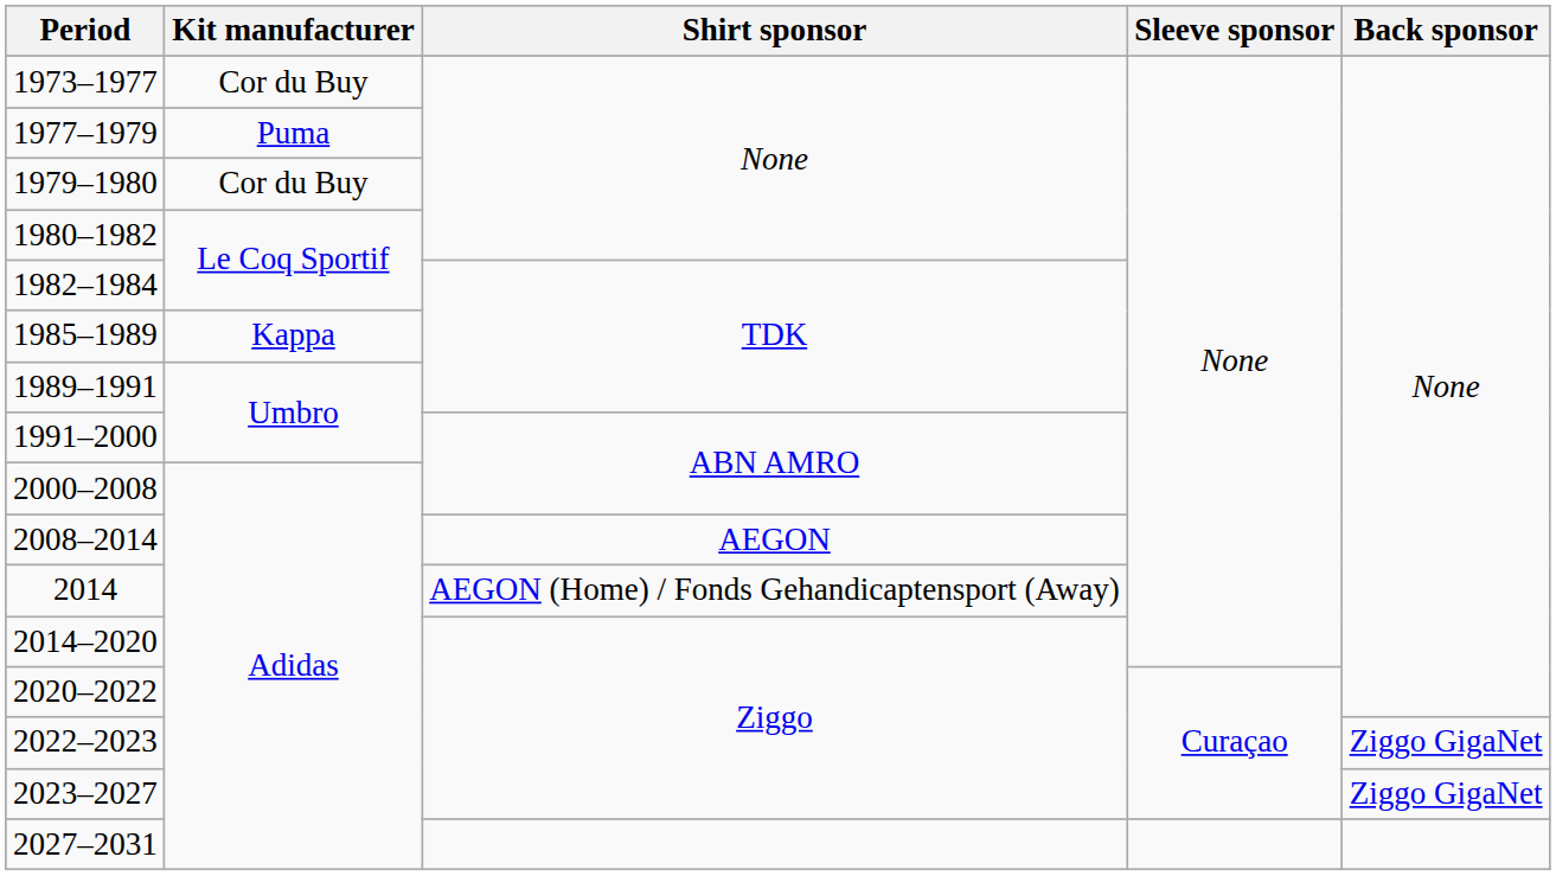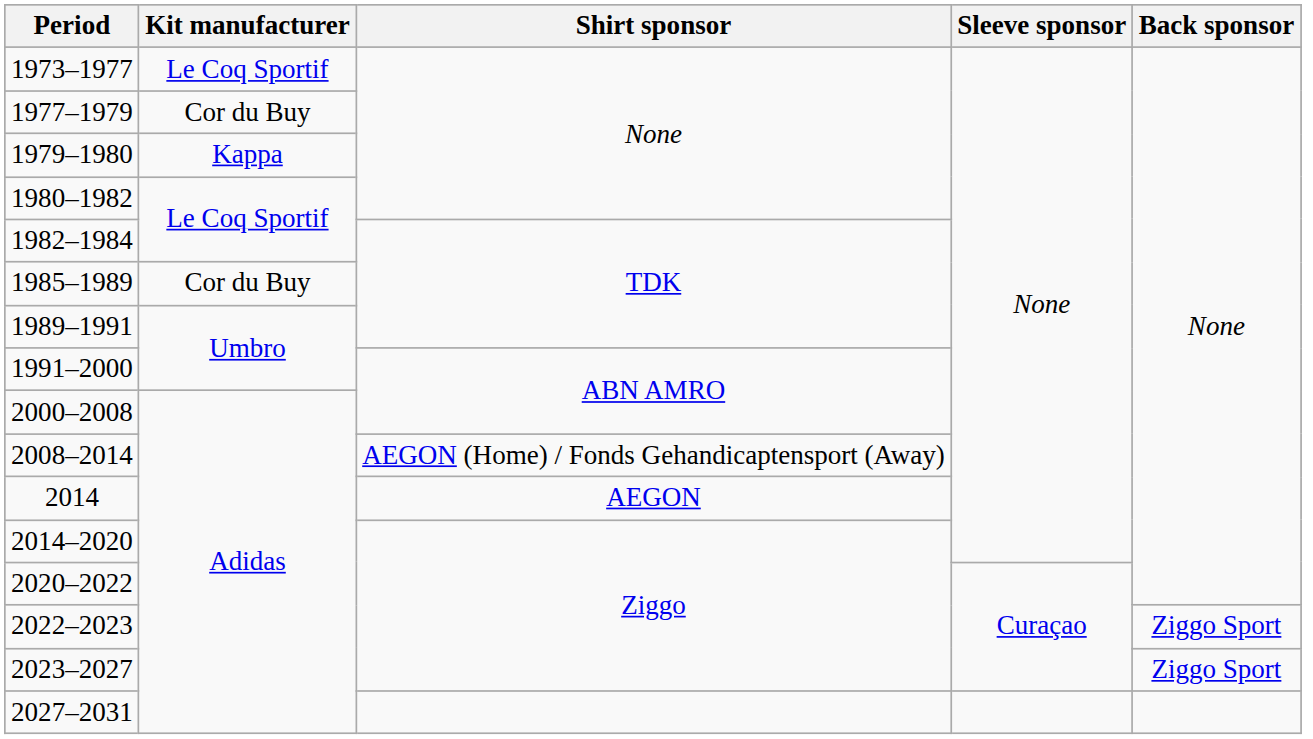1973–1977 | Kit manufacturer: Cor du Buy -> Le Coq Sportif
1977–1979 | Kit manufacturer: Puma -> Cor du Buy
1979–1980 | Kit manufacturer: Cor du Buy -> Kappa
1985–1989 | Kit manufacturer: Kappa -> Cor du Buy
2008–2014 | Shirt sponsor: AEGON -> AEGON (Home) / Fonds Gehandicaptensport (Away)
2014 | Shirt sponsor: AEGON (Home) / Fonds Gehandicaptensport (Away) -> AEGON
2022–2023 | Back sponsor: Ziggo GigaNet -> Ziggo Sport
2023–2027 | Back sponsor: Ziggo GigaNet -> Ziggo Sport
